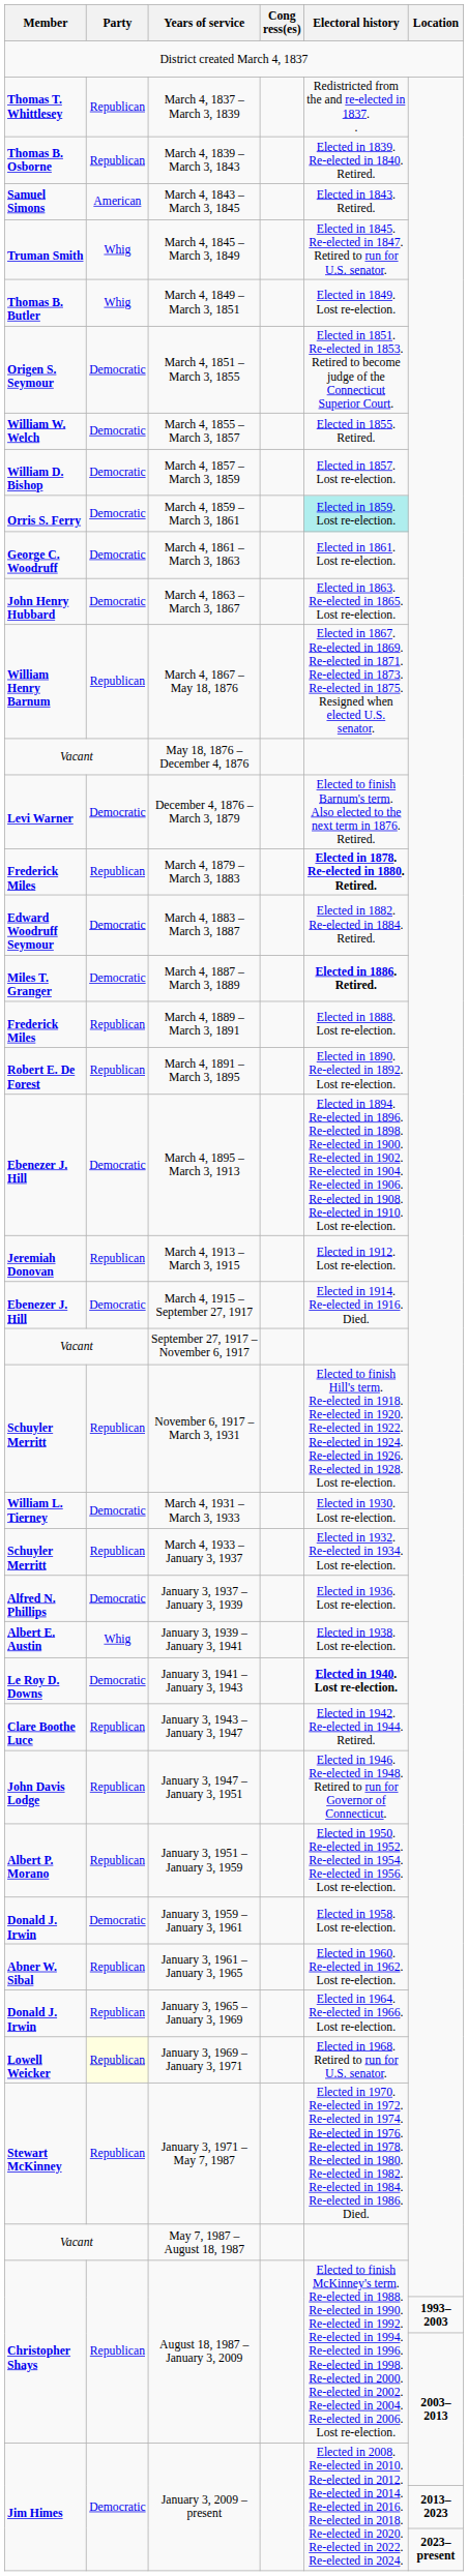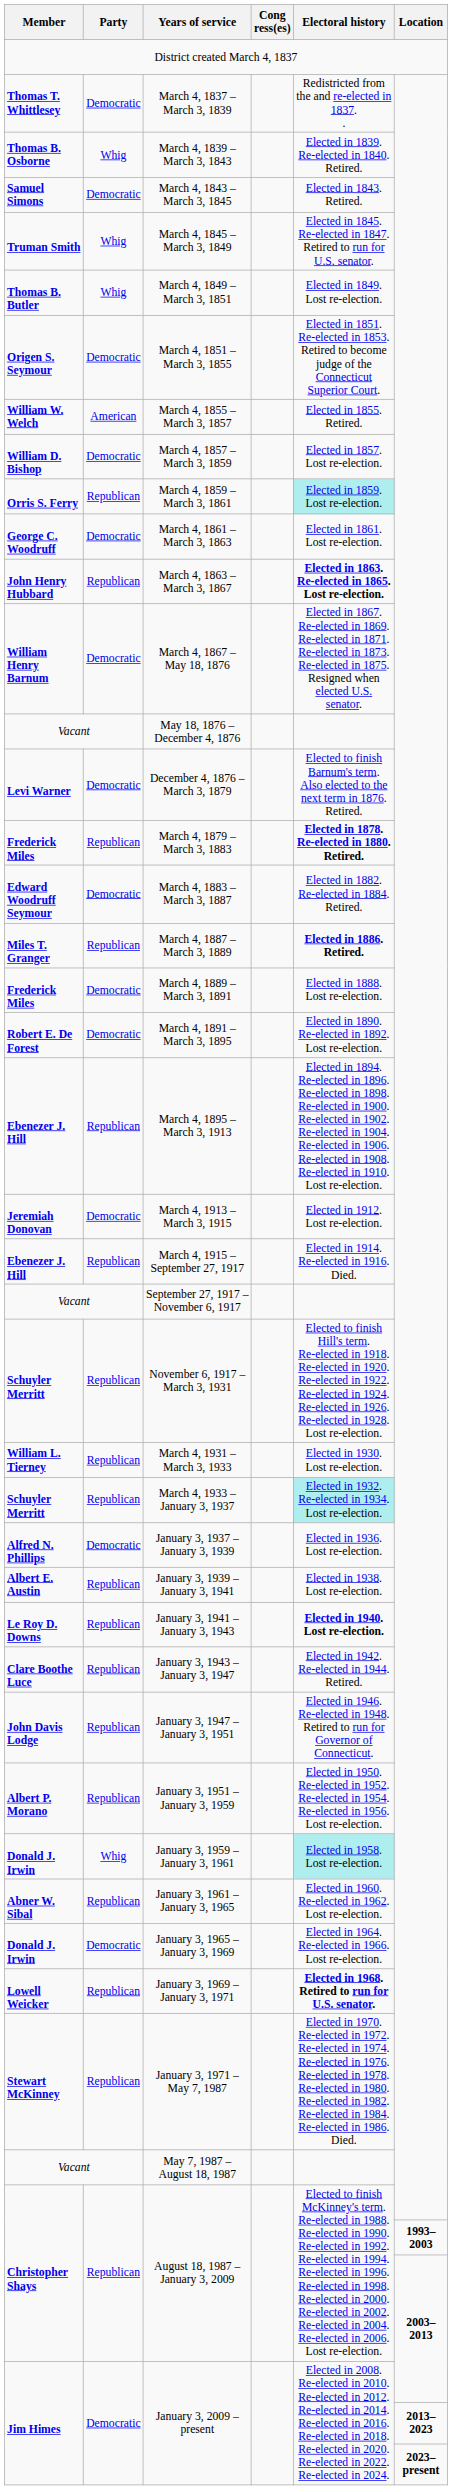March 4, 1837 – March 3, 1839 | Party: Republican -> Democratic
March 4, 1839 – March 3, 1843 | Party: Republican -> Whig
March 4, 1843 – March 3, 1845 | Party: American -> Democratic
March 4, 1855 – March 3, 1857 | Party: Democratic -> American
March 4, 1859 – March 3, 1861 | Party: Democratic -> Republican
March 4, 1863 – March 3, 1867 | Party: Democratic -> Republican
March 4, 1863 – March 3, 1867 | Electoral history: normal -> bold
March 4, 1867 – May 18, 1876 | Party: Republican -> Democratic
March 4, 1887 – March 3, 1889 | Party: Democratic -> Republican
March 4, 1889 – March 3, 1891 | Party: Republican -> Democratic
March 4, 1891 – March 3, 1895 | Party: Republican -> Democratic
March 4, 1895 – March 3, 1913 | Party: Democratic -> Republican
March 4, 1913 – March 3, 1915 | Party: Republican -> Democratic
March 4, 1915 – September 27, 1917 | Party: Democratic -> Republican
March 4, 1931 – March 3, 1933 | Party: Democratic -> Republican
March 4, 1933 – January 3, 1937 | Electoral history: no background -> paleturquoise background
January 3, 1939 – January 3, 1941 | Party: Whig -> Republican
January 3, 1941 – January 3, 1943 | Party: Democratic -> Republican
January 3, 1959 – January 3, 1961 | Party: Democratic -> Whig
January 3, 1959 – January 3, 1961 | Electoral history: no background -> paleturquoise background
January 3, 1965 – January 3, 1969 | Party: Republican -> Democratic
January 3, 1969 – January 3, 1971 | Party: lightyellow background -> no background
January 3, 1969 – January 3, 1971 | Electoral history: normal -> bold
